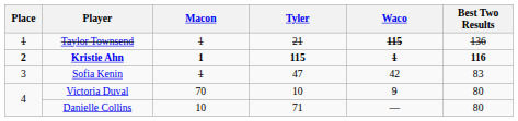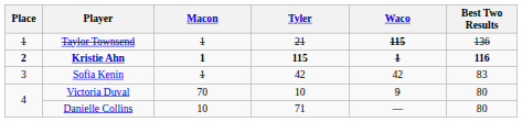Sofia Kenin | Tyler: 47 -> 42
